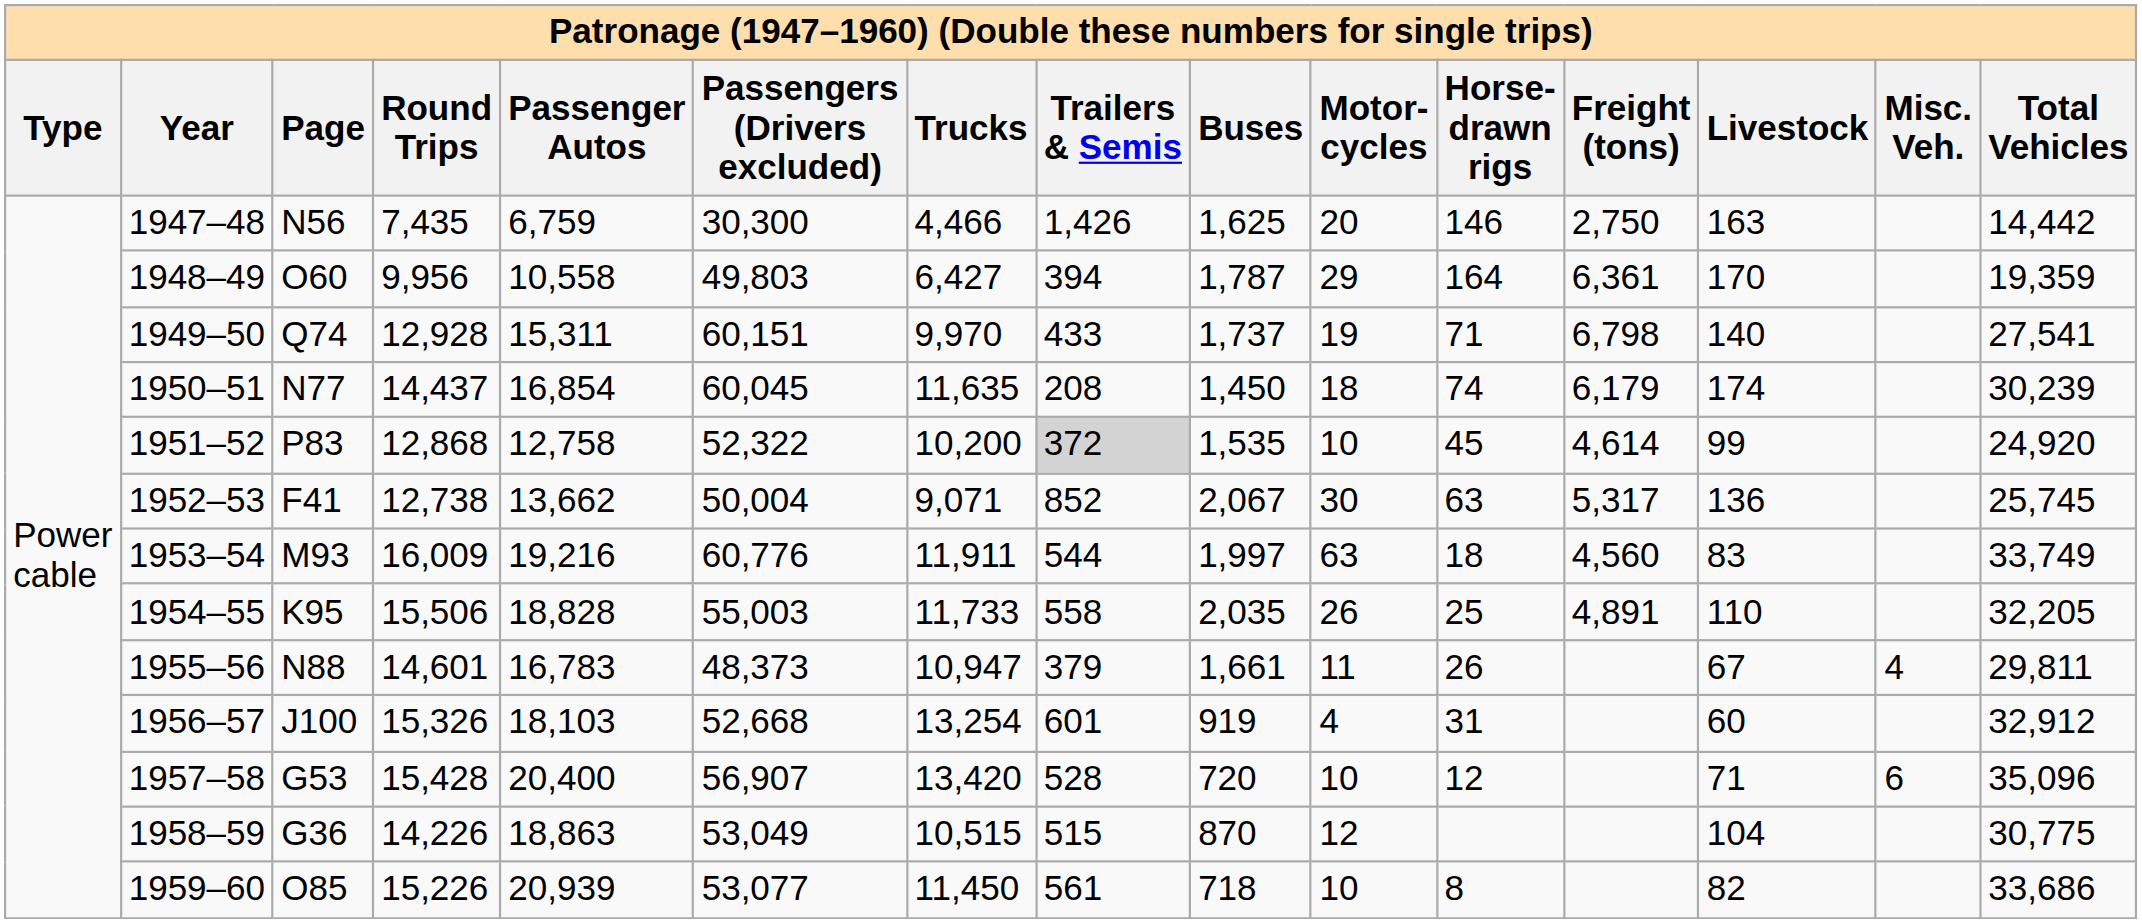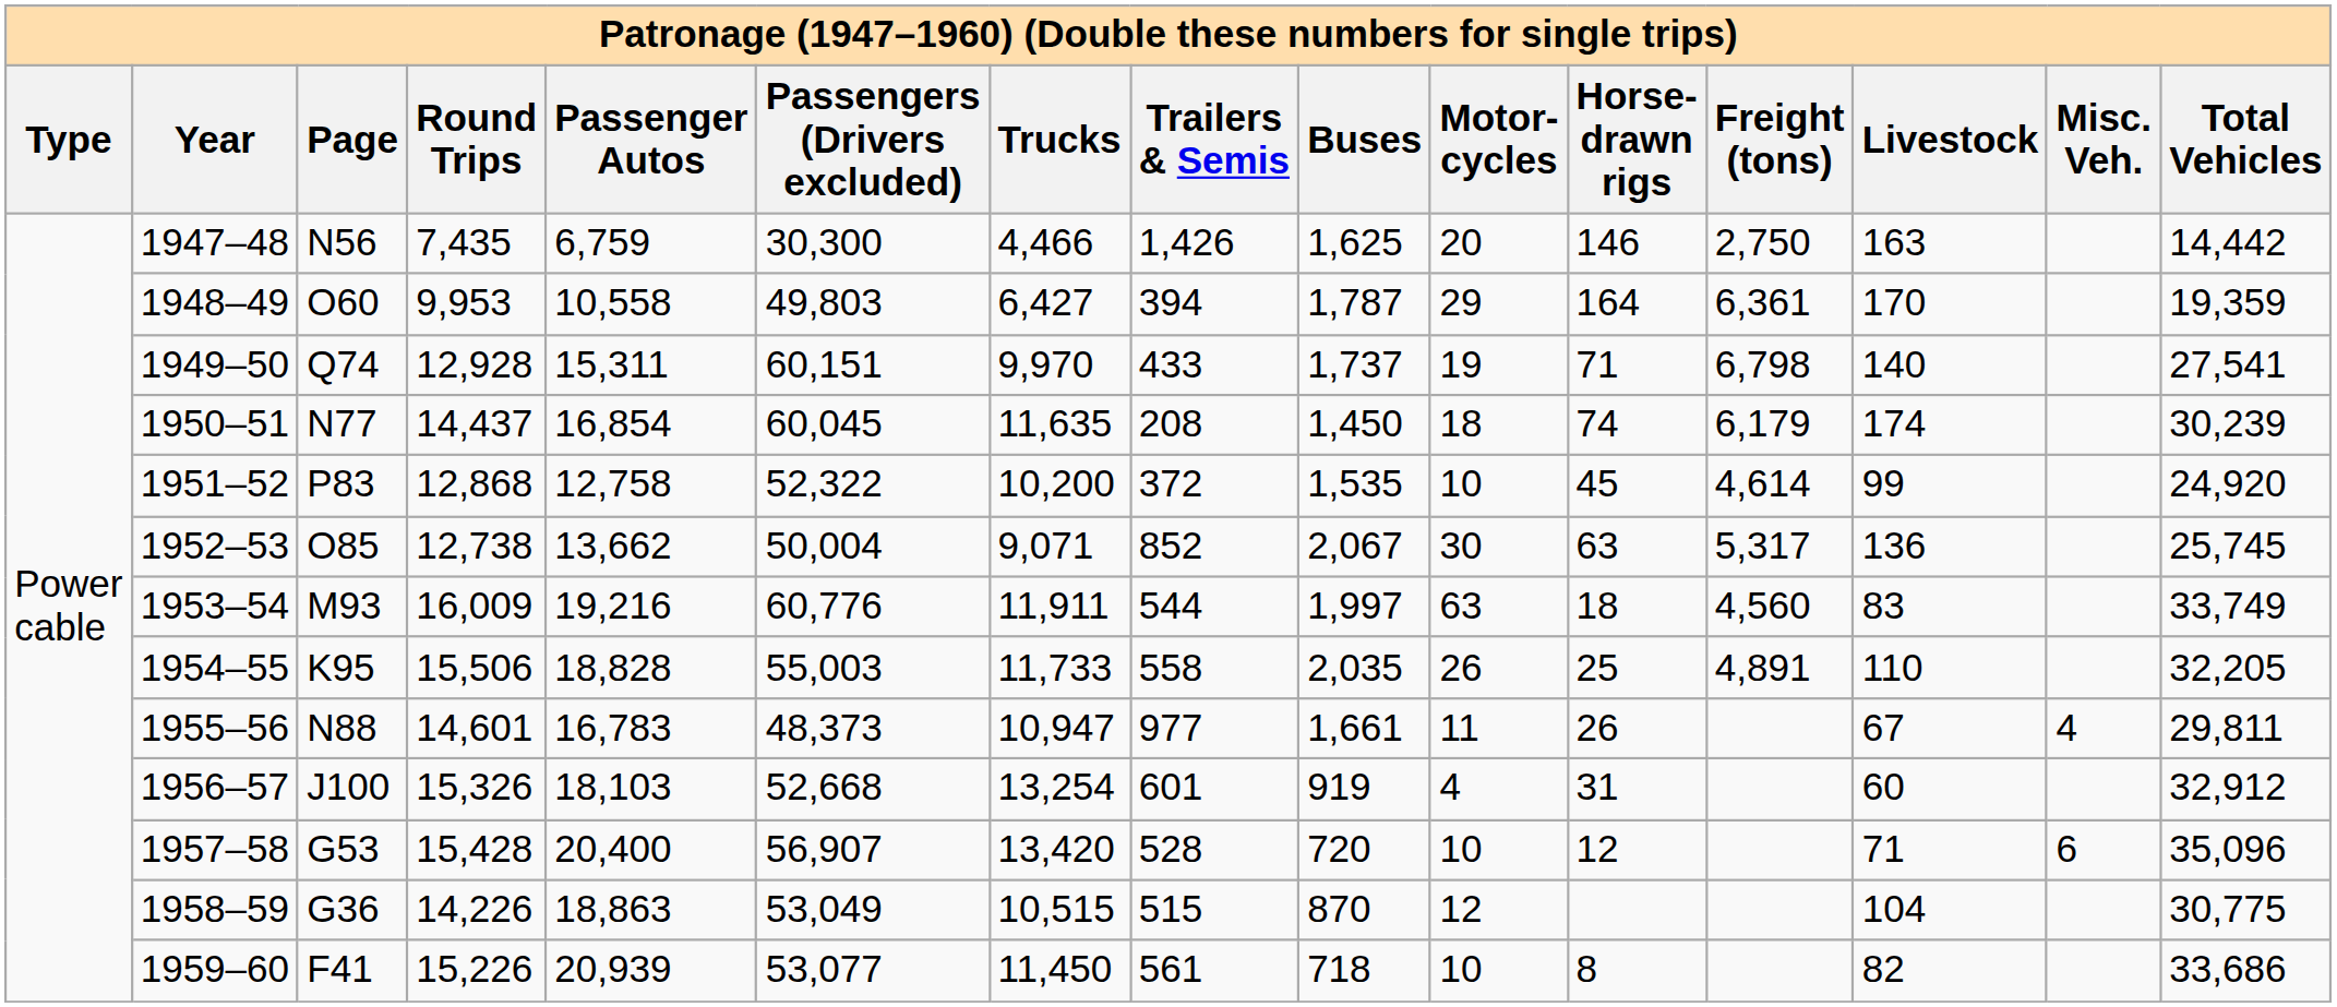1948–49 | Round Trips: 9,956 -> 9,953
1951–52 | Trailers & Semis: lightgrey background -> no background
1952–53 | Page: F41 -> O85
1955–56 | Trailers & Semis: 379 -> 977
1959–60 | Page: O85 -> F41
